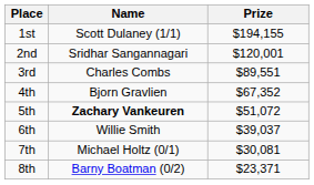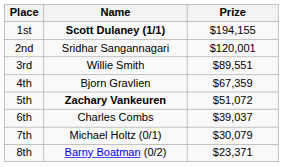1st | Name: normal -> bold
3rd | Name: Charles Combs -> Willie Smith
4th | Prize: $67,352 -> $67,359
6th | Name: Willie Smith -> Charles Combs
7th | Prize: $30,081 -> $30,079
